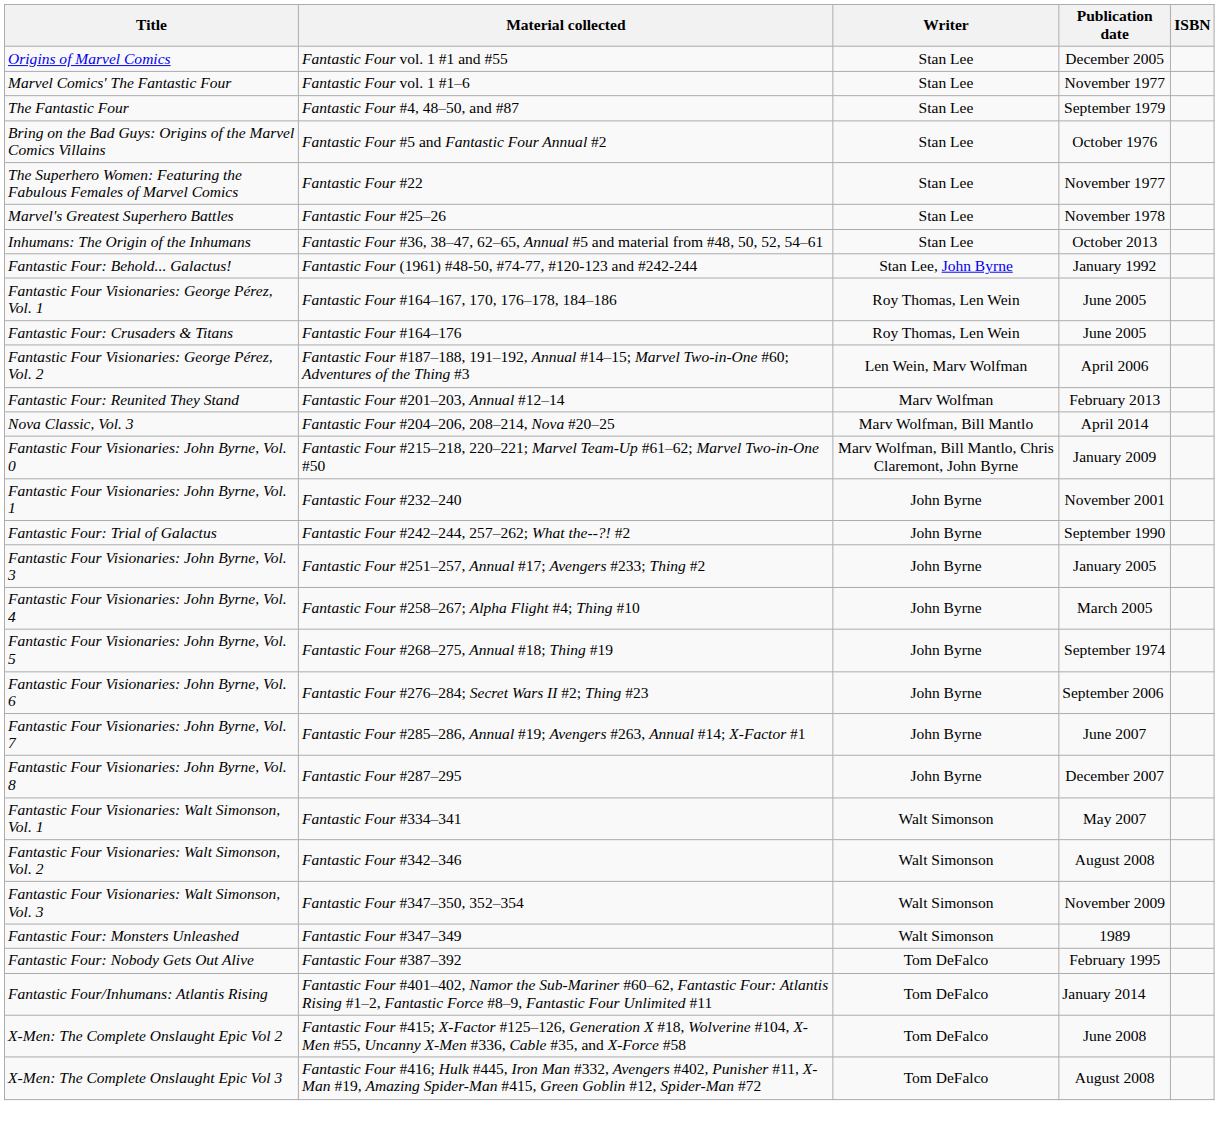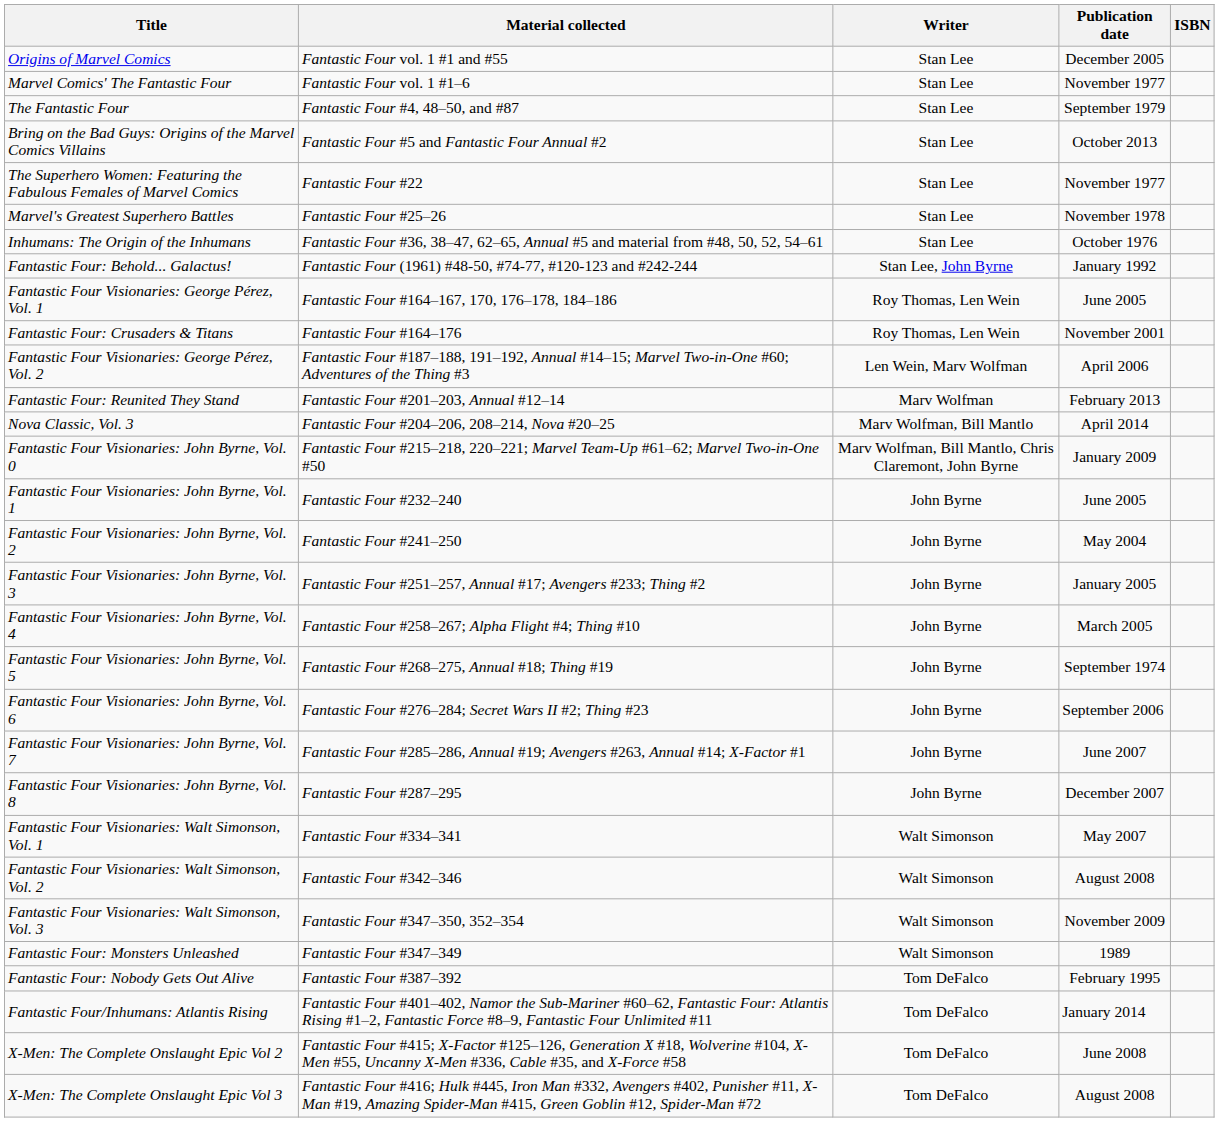Bring on the Bad Guys: Origins of the Marvel Comics Villains | Publication date: October 1976 -> October 2013
Inhumans: The Origin of the Inhumans | Publication date: October 2013 -> October 1976
Fantastic Four: Crusaders & Titans | Publication date: June 2005 -> November 2001
Fantastic Four Visionaries: John Byrne, Vol. 1 | Publication date: November 2001 -> June 2005
+ row: Fantastic Four Visionaries: John Byrne, Vol. 2 | Fantastic Four #241–250 | John Byrne | May 2004
- row: Fantastic Four: Trial of Galactus | Fantastic Four #242–244, 257–262; What the--?! #2 | John Byrne | September 1990
